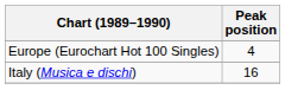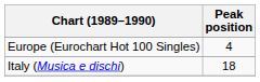Italy (Musica e dischi) | Peak position: 16 -> 18
